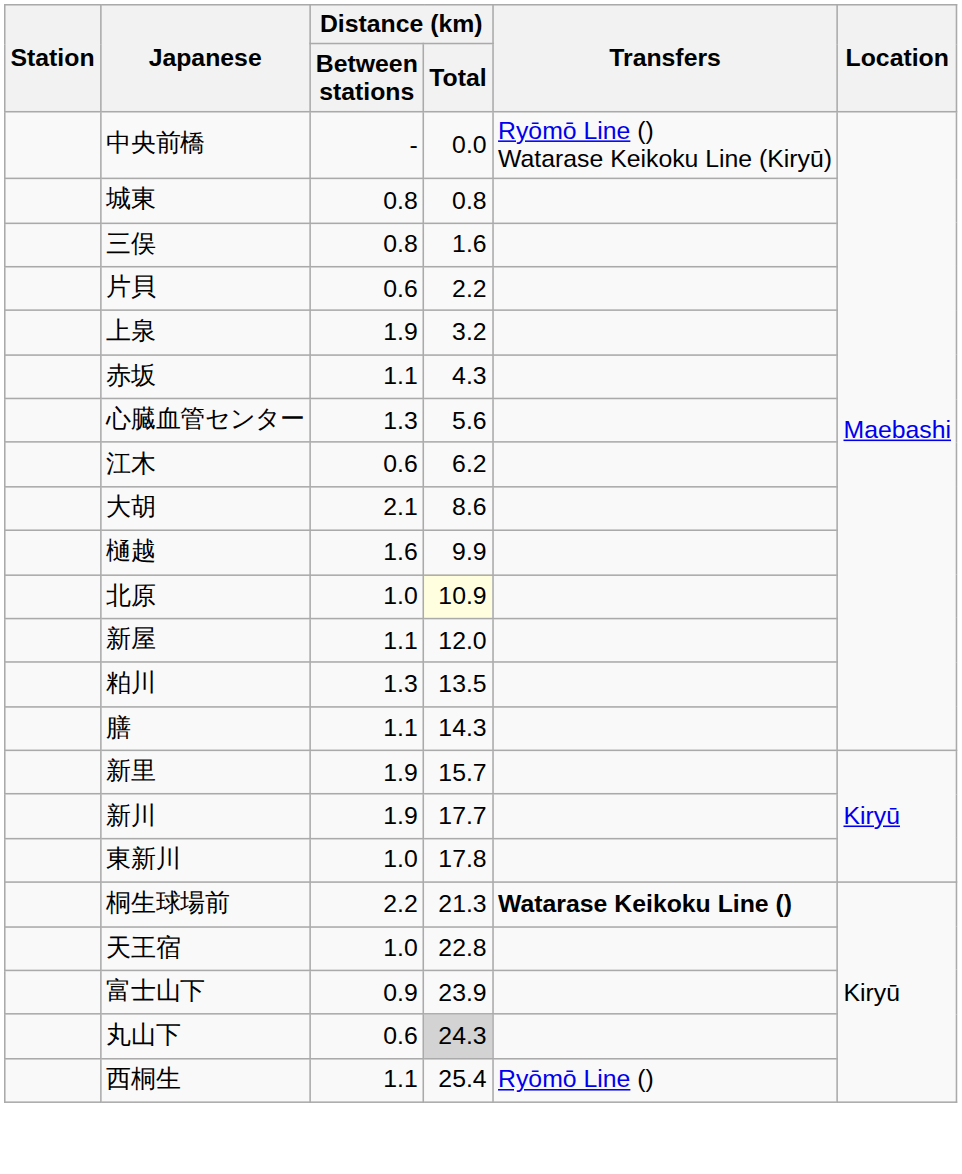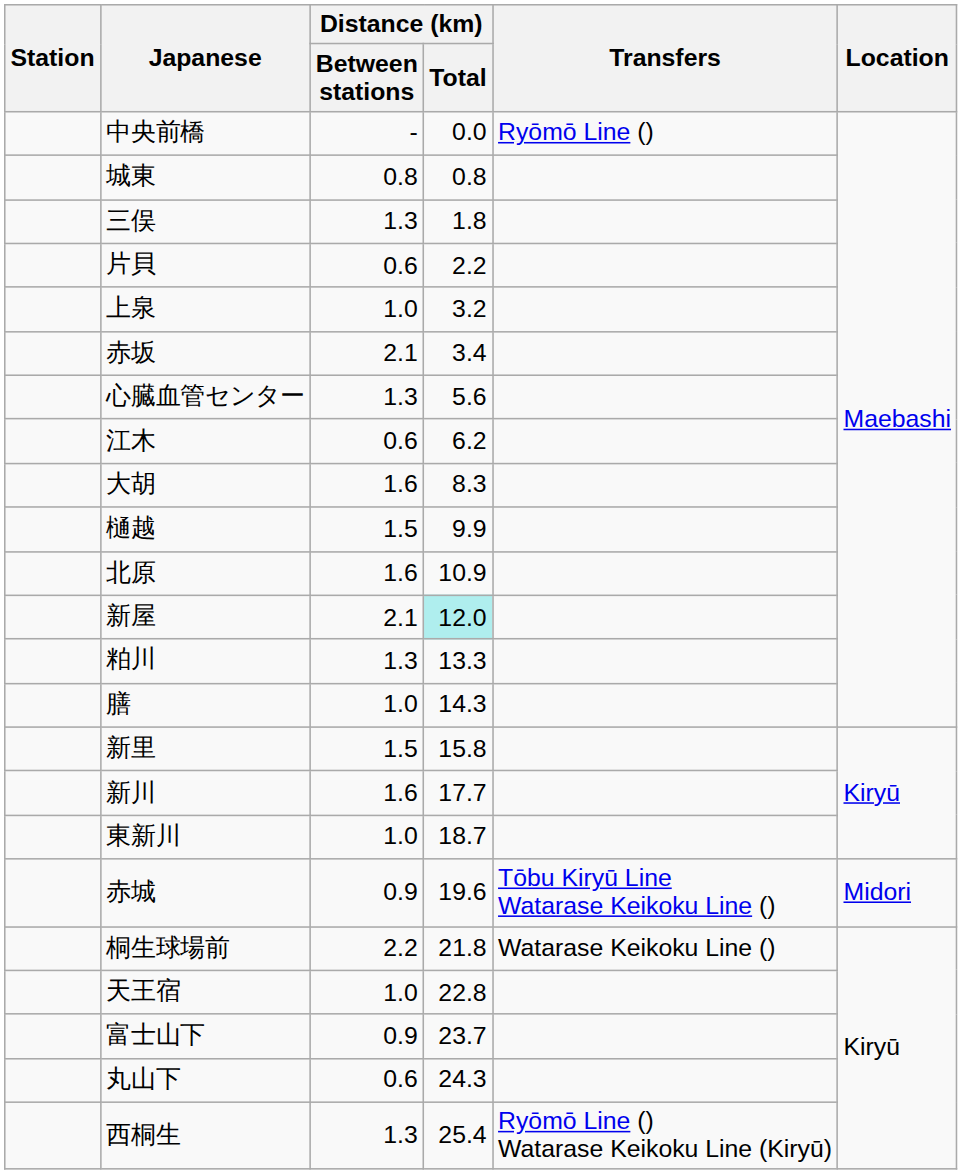中央前橋 | Transfers: Ryōmō Line () Watarase Keikoku Line (Kiryū) -> Ryōmō Line ()
三俣 | Distance (km) / Between stations: 0.8 -> 1.3
三俣 | Distance (km) / Total: 1.6 -> 1.8
上泉 | Distance (km) / Between stations: 1.9 -> 1.0
赤坂 | Distance (km) / Between stations: 1.1 -> 2.1
赤坂 | Distance (km) / Total: 4.3 -> 3.4
大胡 | Distance (km) / Between stations: 2.1 -> 1.6
大胡 | Distance (km) / Total: 8.6 -> 8.3
樋越 | Distance (km) / Between stations: 1.6 -> 1.5
北原 | Distance (km) / Between stations: 1.0 -> 1.6
北原 | Distance (km) / Total: lightyellow background -> no background
新屋 | Distance (km) / Between stations: 1.1 -> 2.1
新屋 | Distance (km) / Total: no background -> paleturquoise background
粕川 | Distance (km) / Total: 13.5 -> 13.3
膳 | Distance (km) / Between stations: 1.1 -> 1.0
新里 | Distance (km) / Between stations: 1.9 -> 1.5
新里 | Distance (km) / Total: 15.7 -> 15.8
新川 | Distance (km) / Between stations: 1.9 -> 1.6
東新川 | Distance (km) / Total: 17.8 -> 18.7
+ row: 赤城 | 0.9 | 19.6 | Tōbu Kiryū Line Watarase Keikoku Line () | Midori
桐生球場前 | Distance (km) / Total: 21.3 -> 21.8
桐生球場前 | Transfers: bold -> normal
富士山下 | Distance (km) / Total: 23.9 -> 23.7
丸山下 | Distance (km) / Total: lightgrey background -> no background
西桐生 | Distance (km) / Between stations: 1.1 -> 1.3
西桐生 | Transfers: Ryōmō Line () -> Ryōmō Line () Watarase Keikoku Line (Kiryū)
